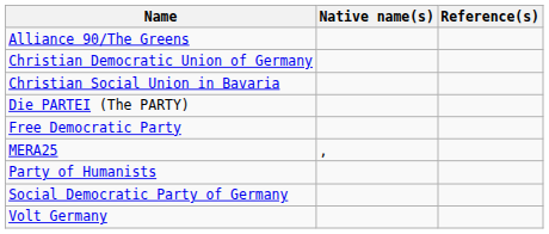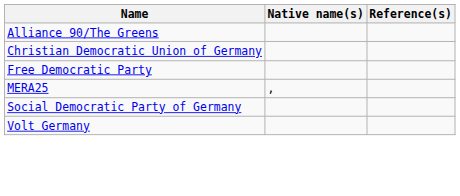- row: Christian Social Union in Bavaria
- row: Die PARTEI (The PARTY)
- row: Party of Humanists
